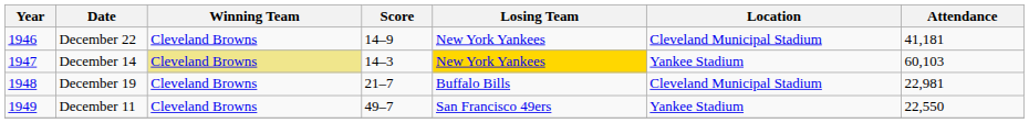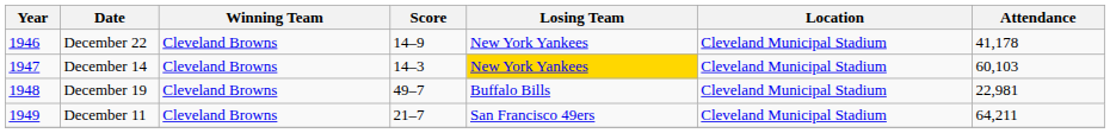December 22 | Attendance: 41,181 -> 41,178
December 14 | Winning Team: khaki background -> no background
December 14 | Location: Yankee Stadium -> Cleveland Municipal Stadium
December 19 | Score: 21–7 -> 49–7
December 11 | Score: 49–7 -> 21–7
December 11 | Location: Yankee Stadium -> Cleveland Municipal Stadium
December 11 | Attendance: 22,550 -> 64,211
